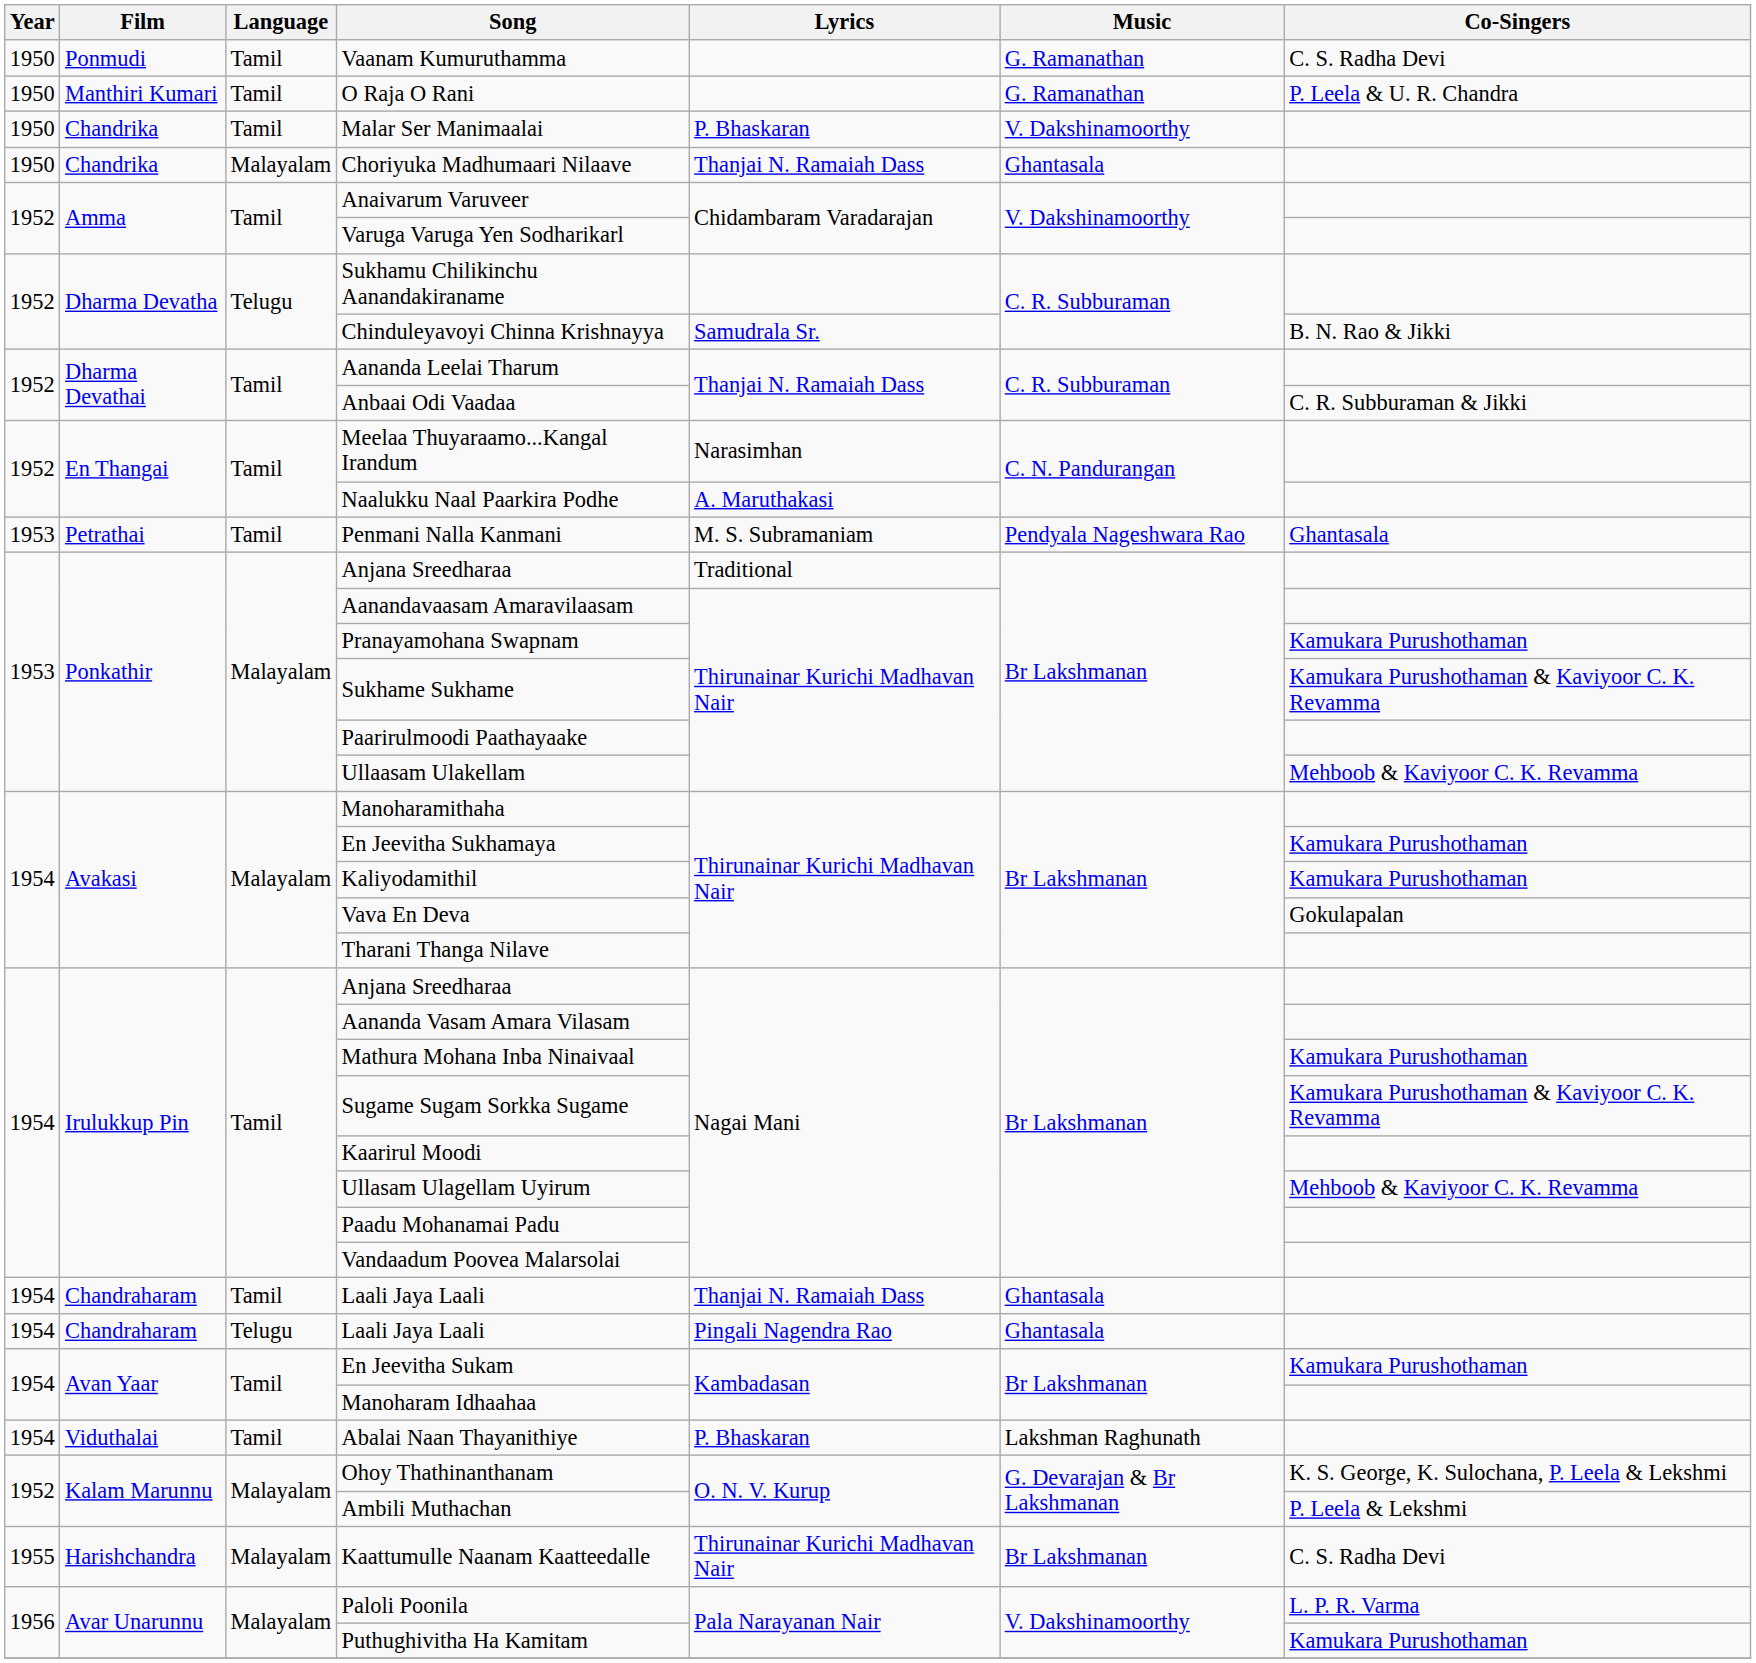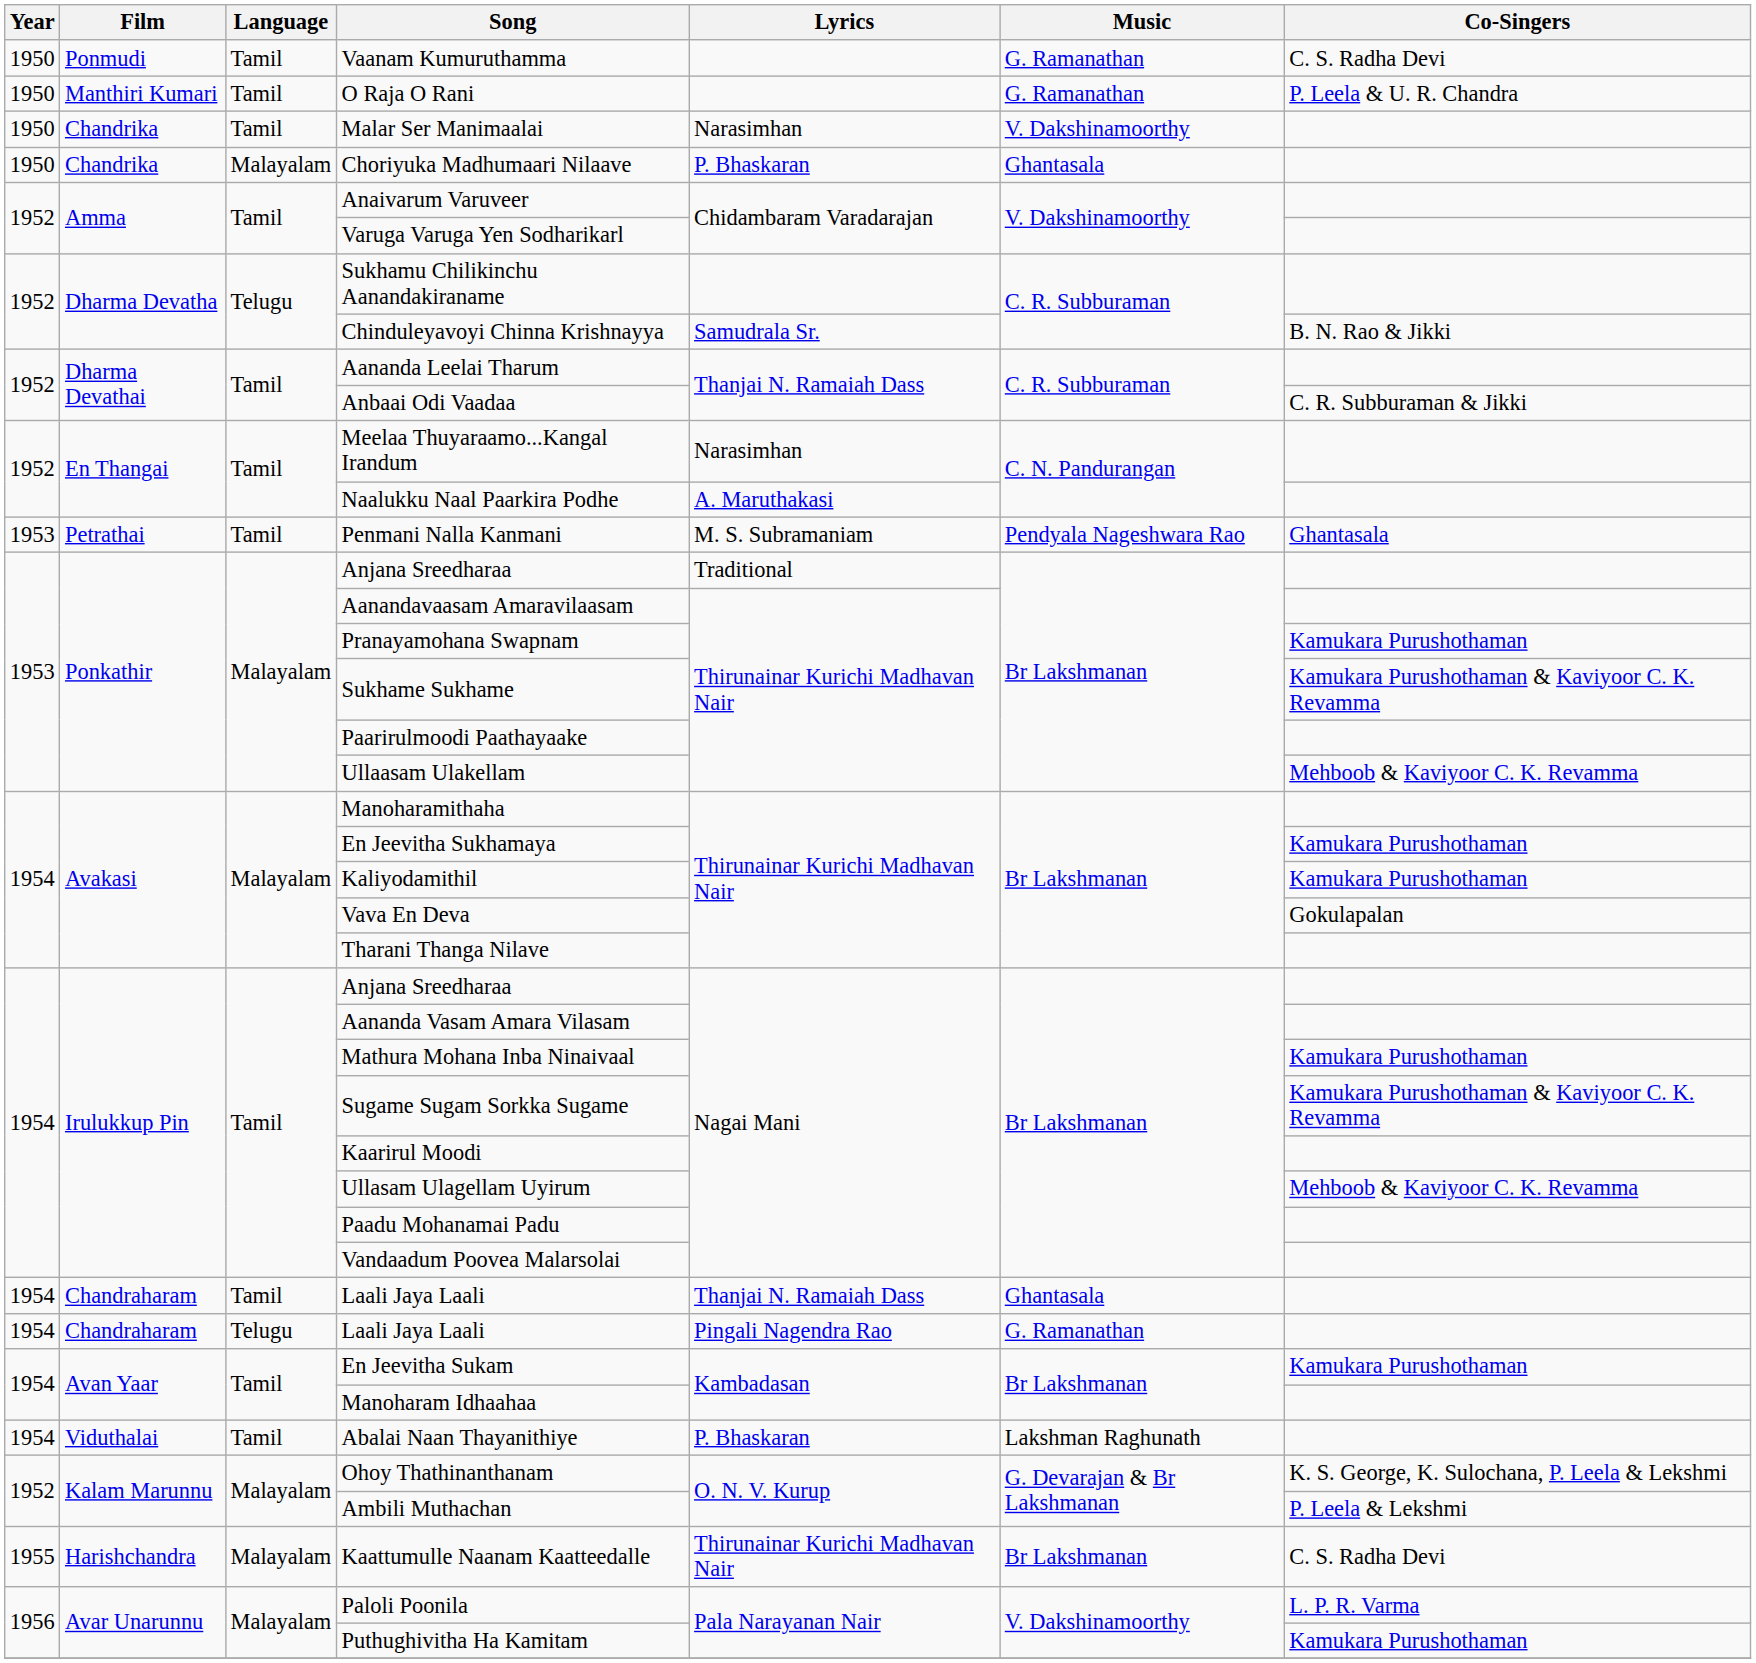Malar Ser Manimaalai | Lyrics: P. Bhaskaran -> Narasimhan
Choriyuka Madhumaari Nilaave | Lyrics: Thanjai N. Ramaiah Dass -> P. Bhaskaran
Telugu / Laali Jaya Laali | Music: Ghantasala -> G. Ramanathan
